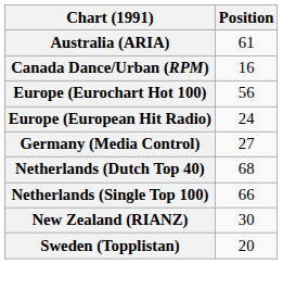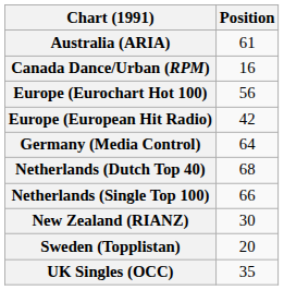Europe (European Hit Radio) | Position: 24 -> 42
Germany (Media Control) | Position: 27 -> 64
+ row: UK Singles (OCC) | 35
